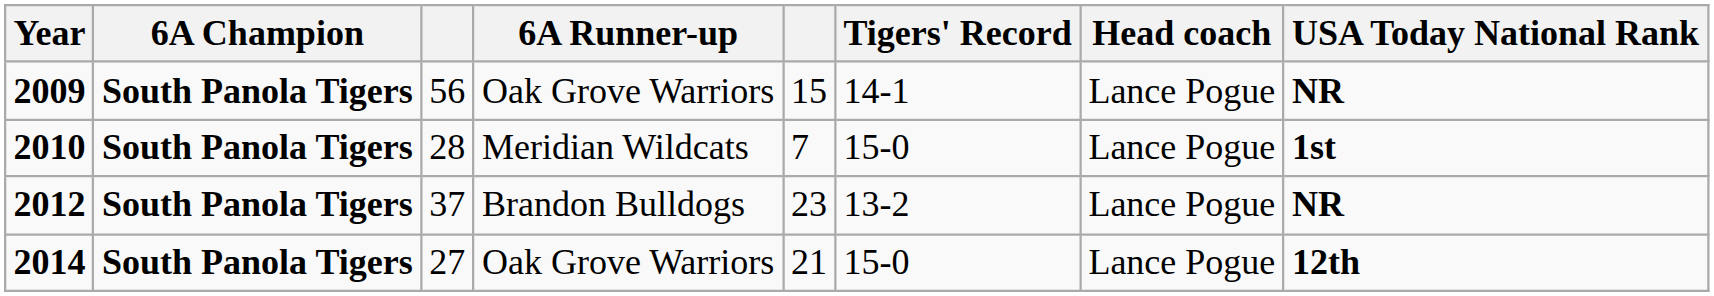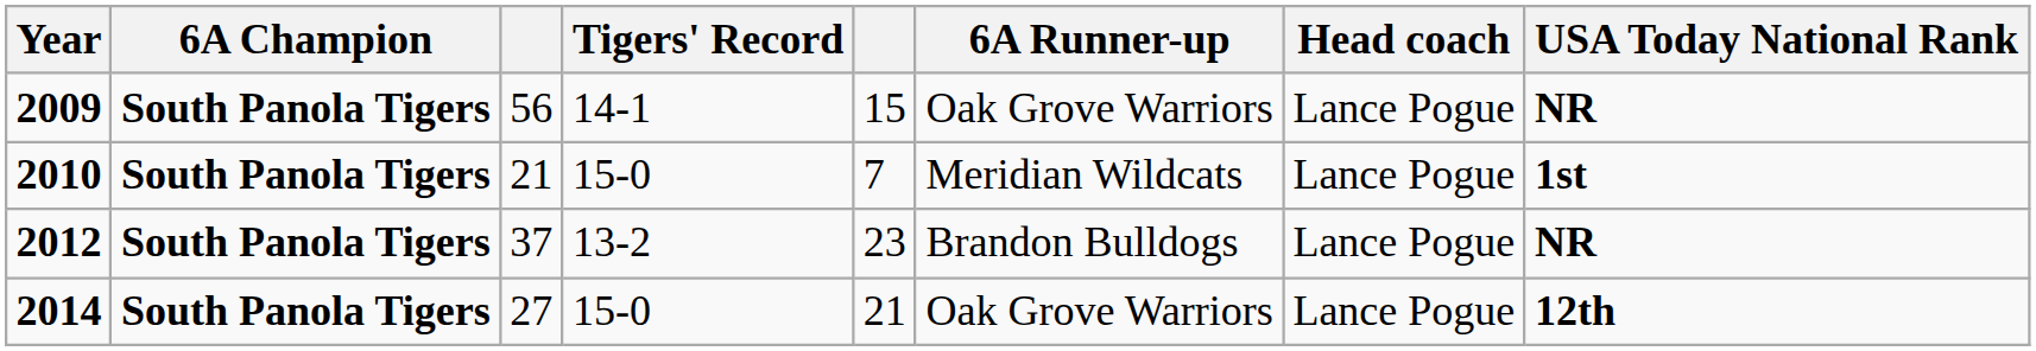columns swapped: 6A Runner-up <-> Tigers' Record
2010 | column 3: 28 -> 21
